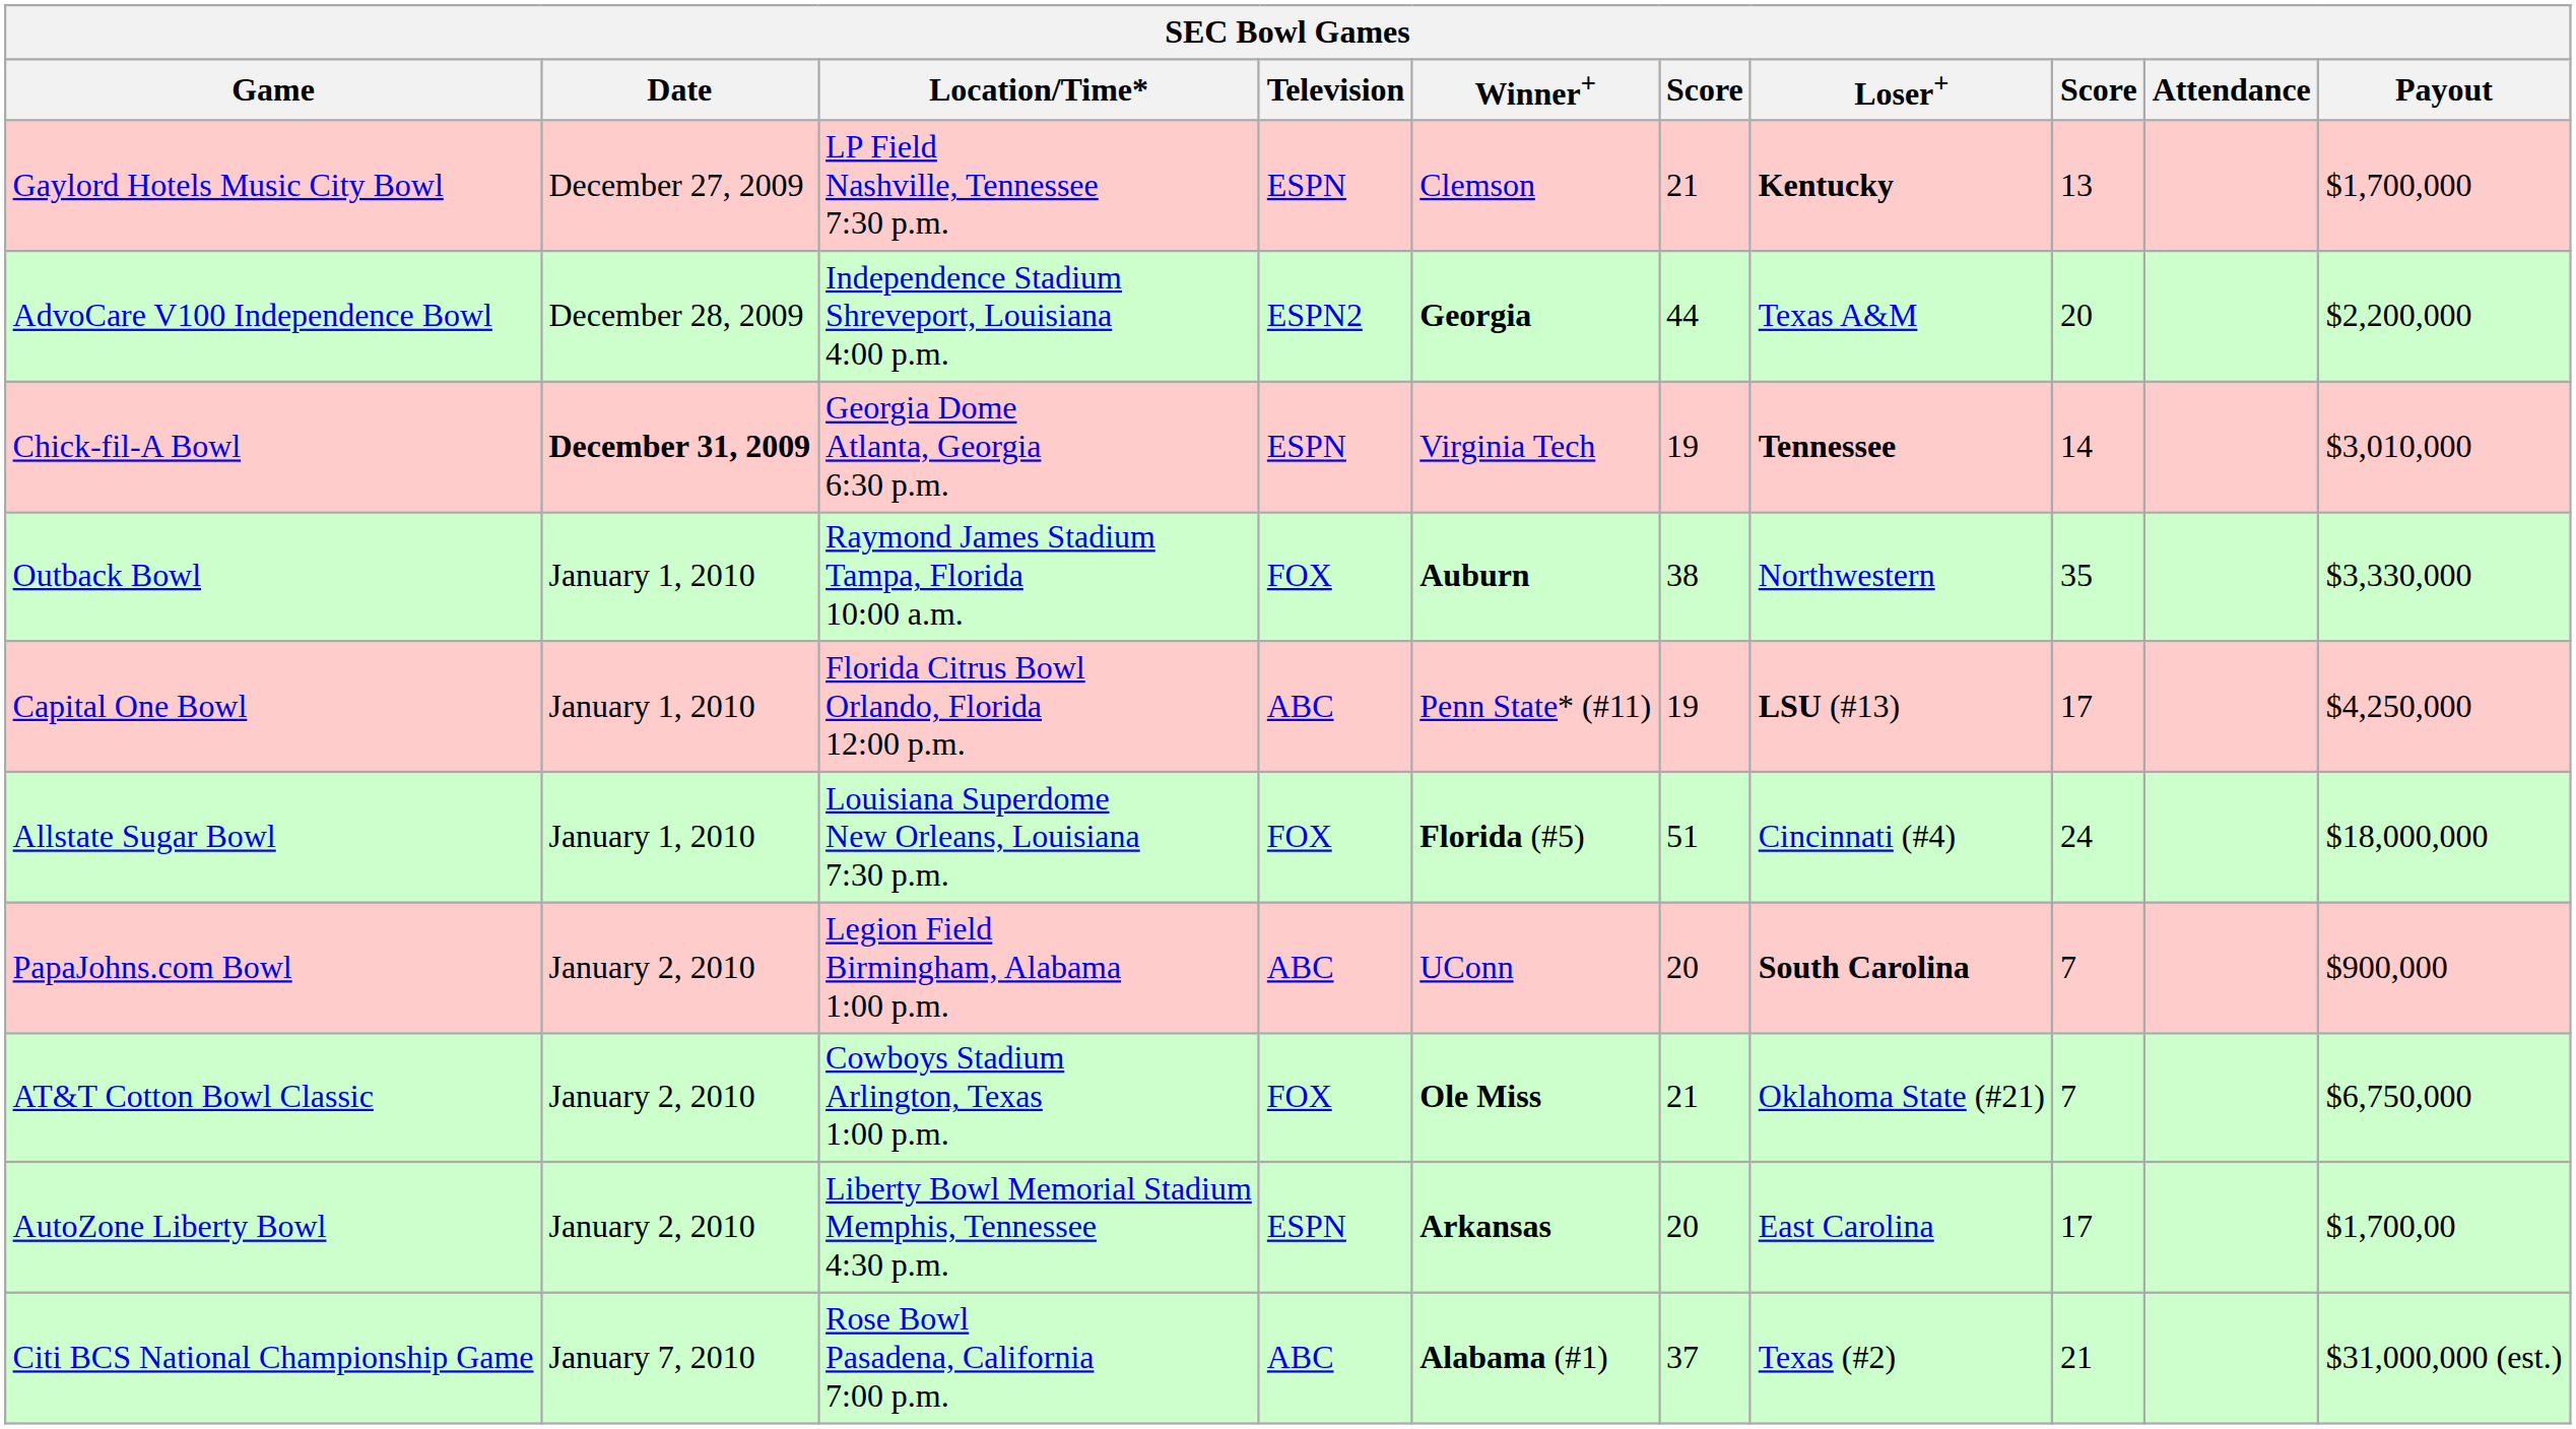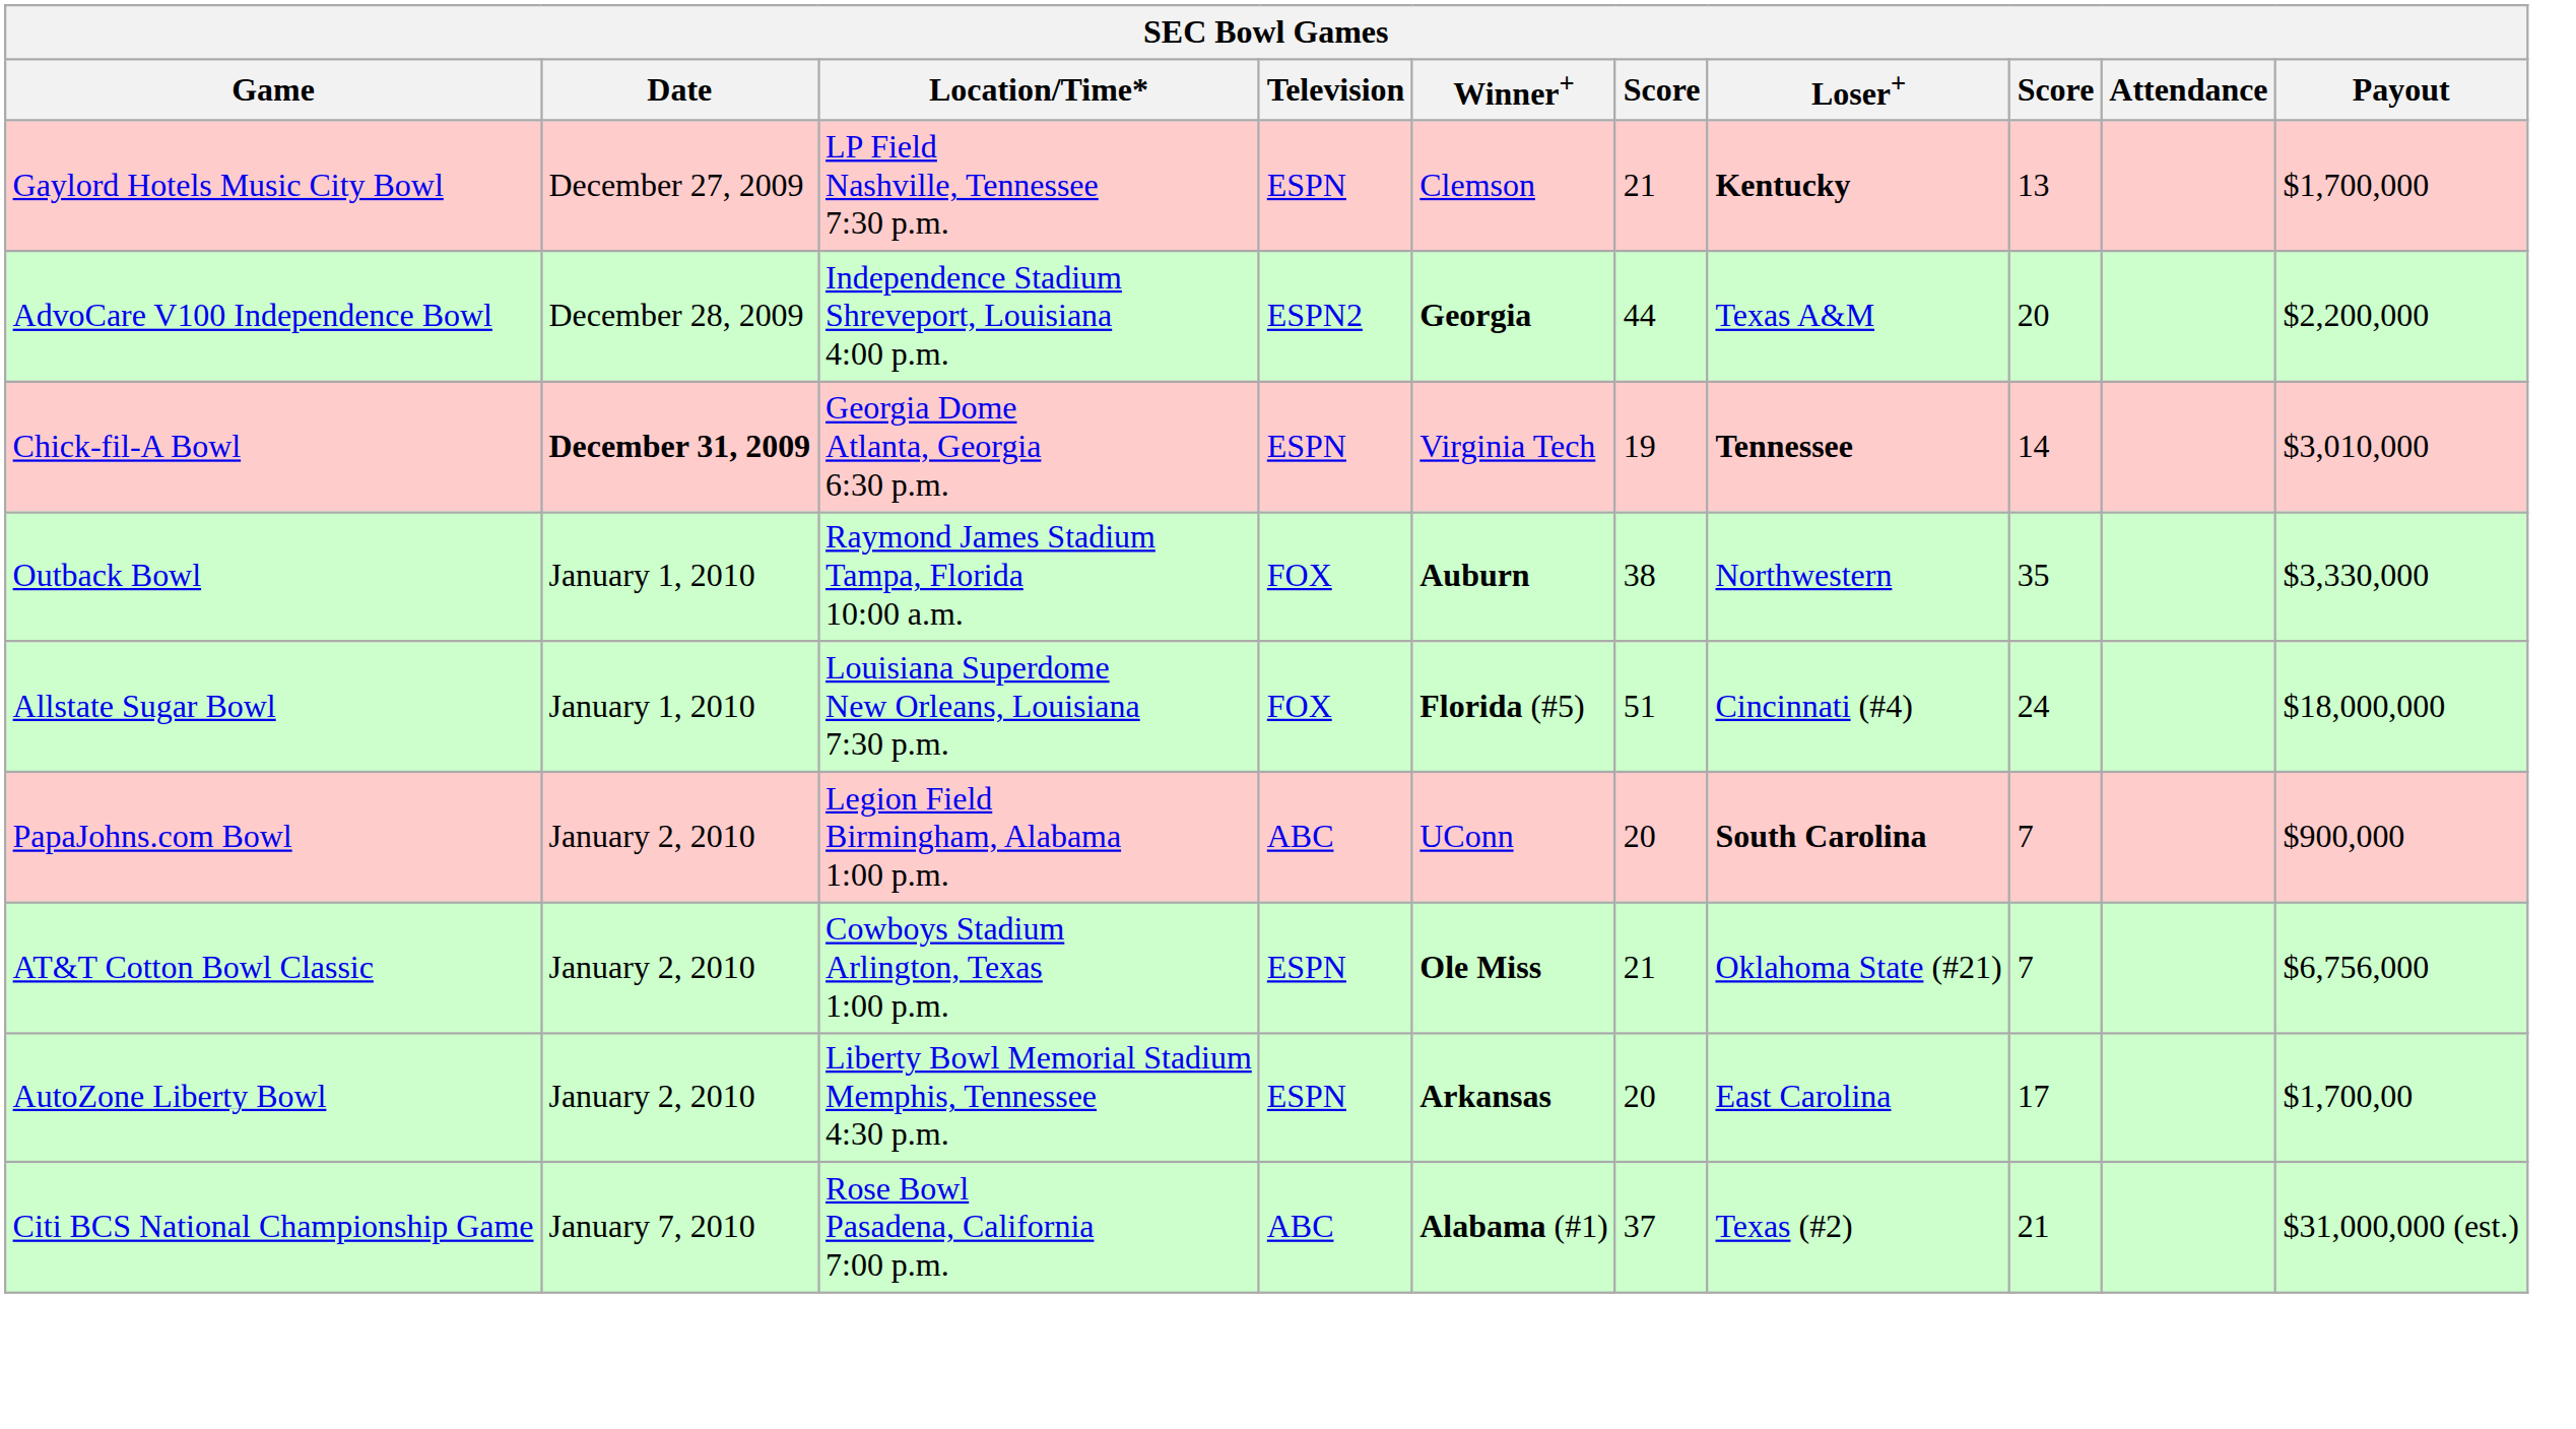- row: Capital One Bowl | January 1, 2010 | Florida Citrus Bowl Orlando, Florida 12:00 p.m. | ABC | Penn State* (#11) | 19 | LSU (#13) | 17 | $4,250,000
AT&T Cotton Bowl Classic | Television: FOX -> ESPN
AT&T Cotton Bowl Classic | Payout: $6,750,000 -> $6,756,000
